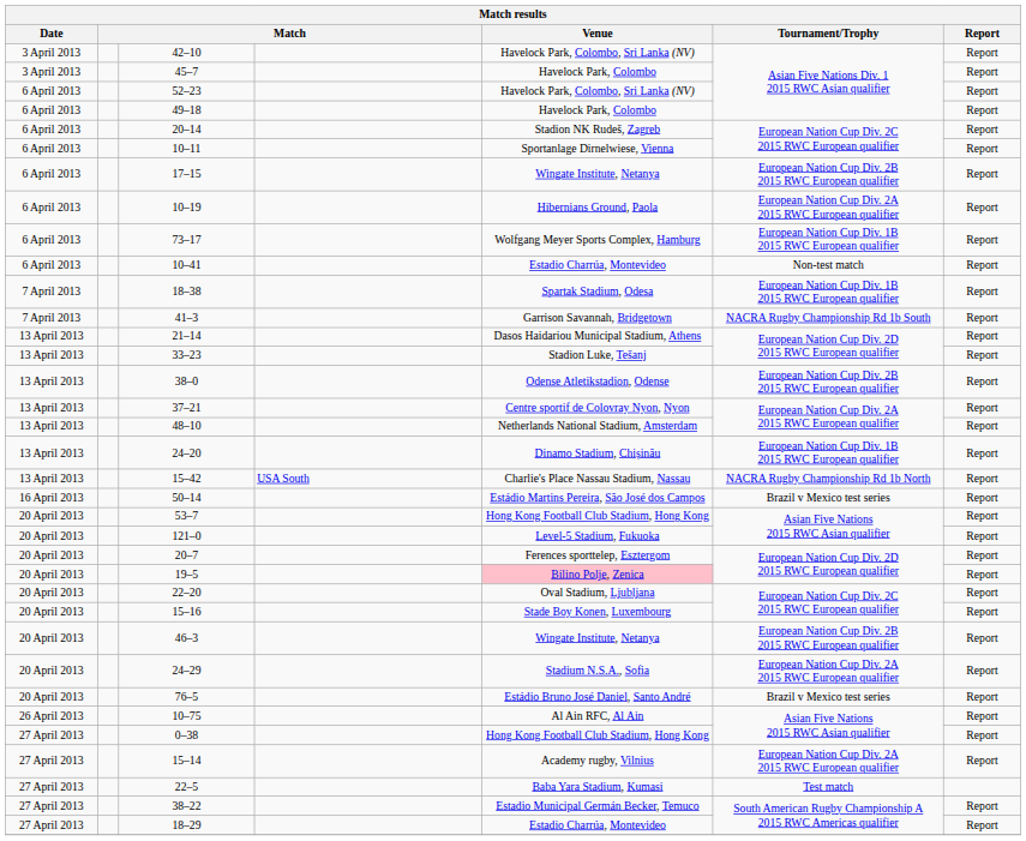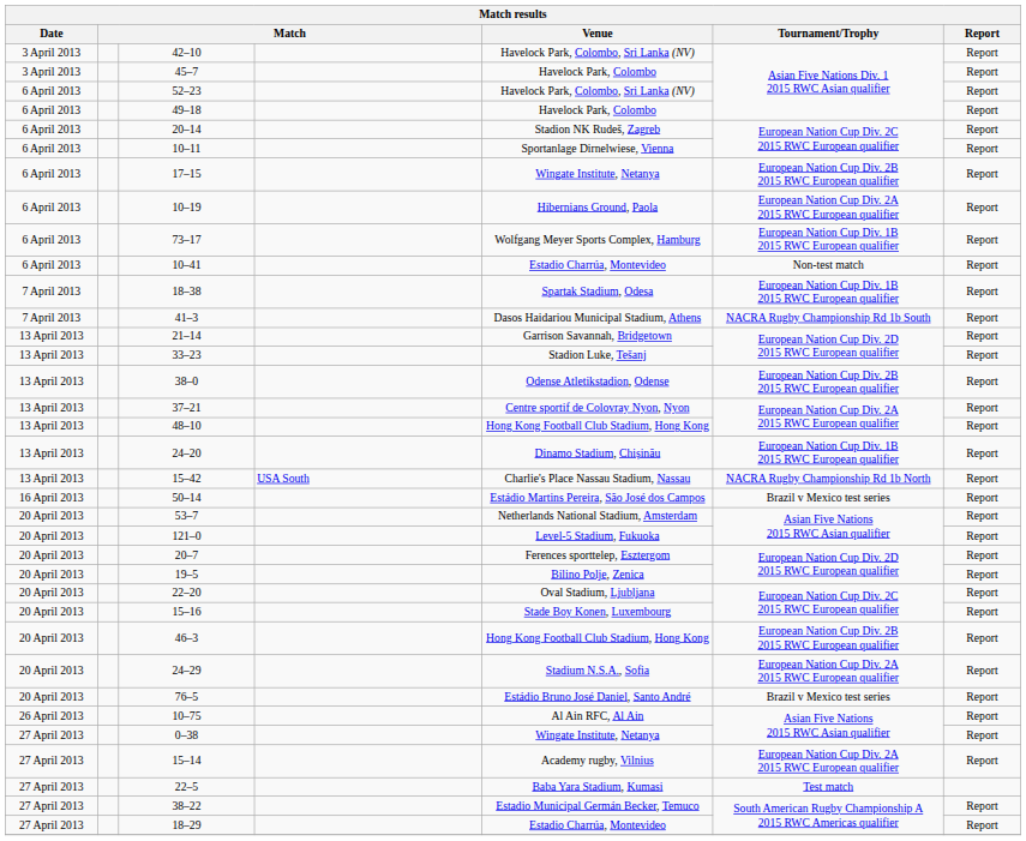41–3 | Venue: Garrison Savannah, Bridgetown -> Dasos Haidariou Municipal Stadium, Athens
21–14 | Venue: Dasos Haidariou Municipal Stadium, Athens -> Garrison Savannah, Bridgetown
48–10 | Venue: Netherlands National Stadium, Amsterdam -> Hong Kong Football Club Stadium, Hong Kong
53–7 | Venue: Hong Kong Football Club Stadium, Hong Kong -> Netherlands National Stadium, Amsterdam
19–5 | Venue: pink background -> no background
46–3 | Venue: Wingate Institute, Netanya -> Hong Kong Football Club Stadium, Hong Kong
0–38 | Venue: Hong Kong Football Club Stadium, Hong Kong -> Wingate Institute, Netanya
